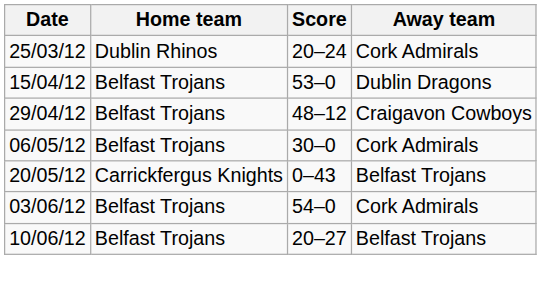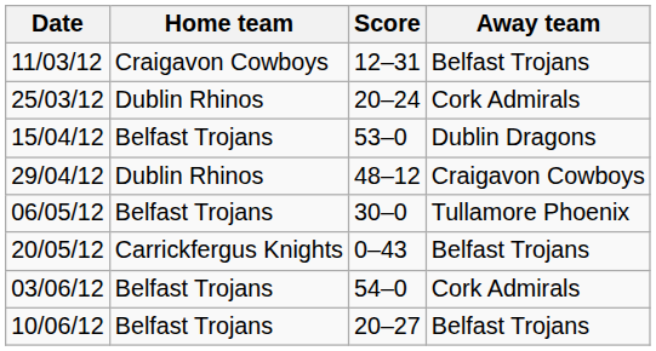+ row: 11/03/12 | Craigavon Cowboys | 12–31 | Belfast Trojans
29/04/12 | Home team: Belfast Trojans -> Dublin Rhinos
06/05/12 | Away team: Cork Admirals -> Tullamore Phoenix
